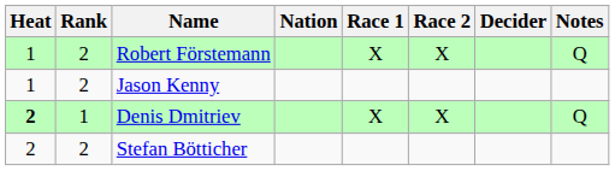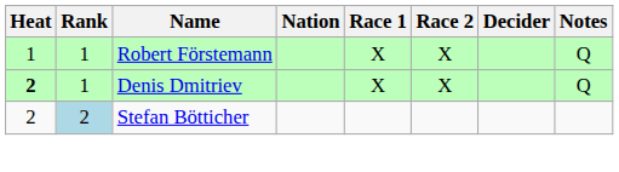Robert Förstemann | Rank: 2 -> 1
- row: 1 | 2 | Jason Kenny
Stefan Bötticher | Rank: no background -> lightblue background
